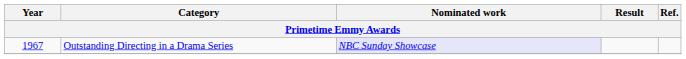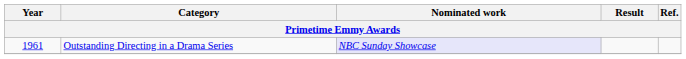Outstanding Directing in a Drama Series | Year: 1967 -> 1961
